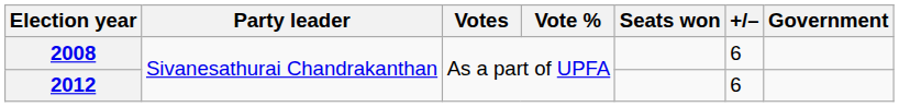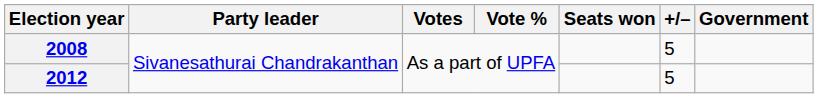2008 | +/–: 6 -> 5
2012 | +/–: 6 -> 5
